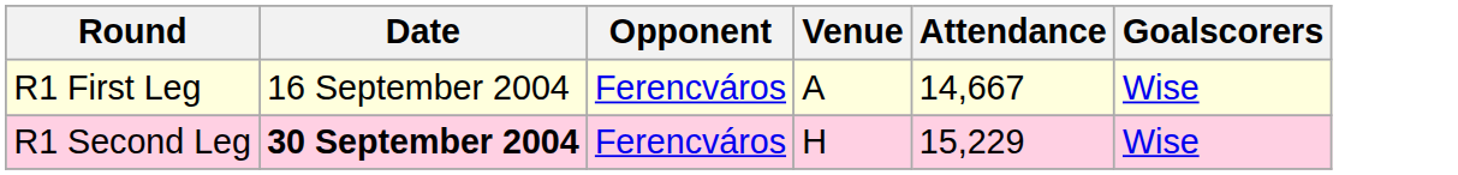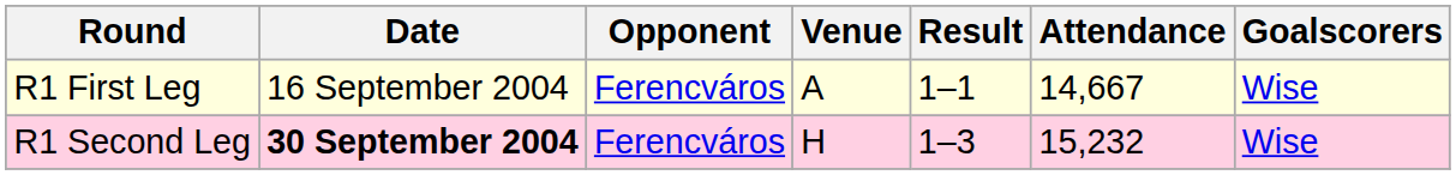+ column: Result | 1–1 | 1–3
R1 Second Leg | Attendance: 15,229 -> 15,232
